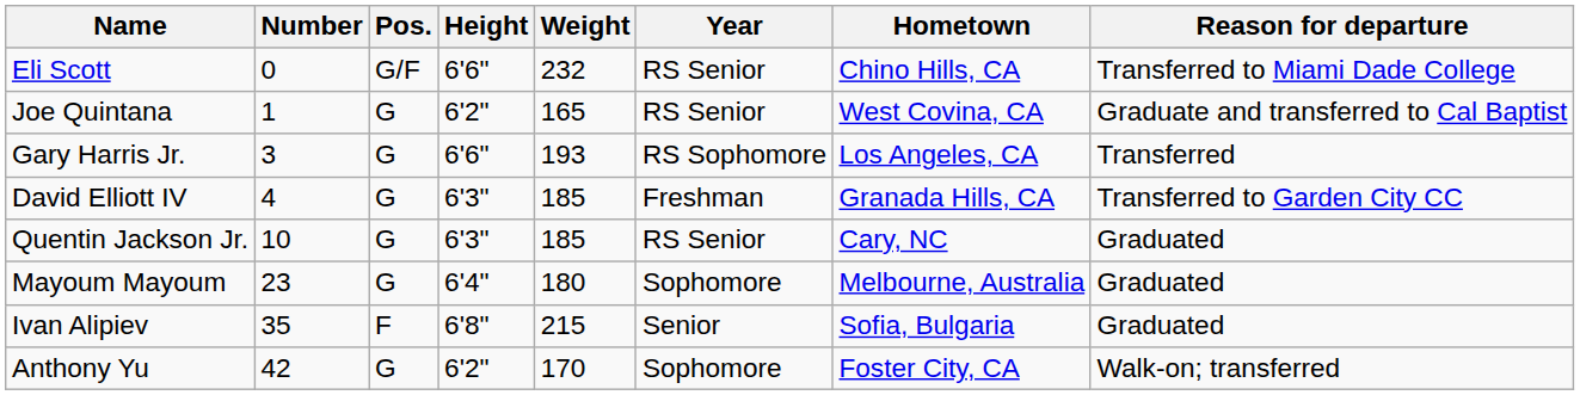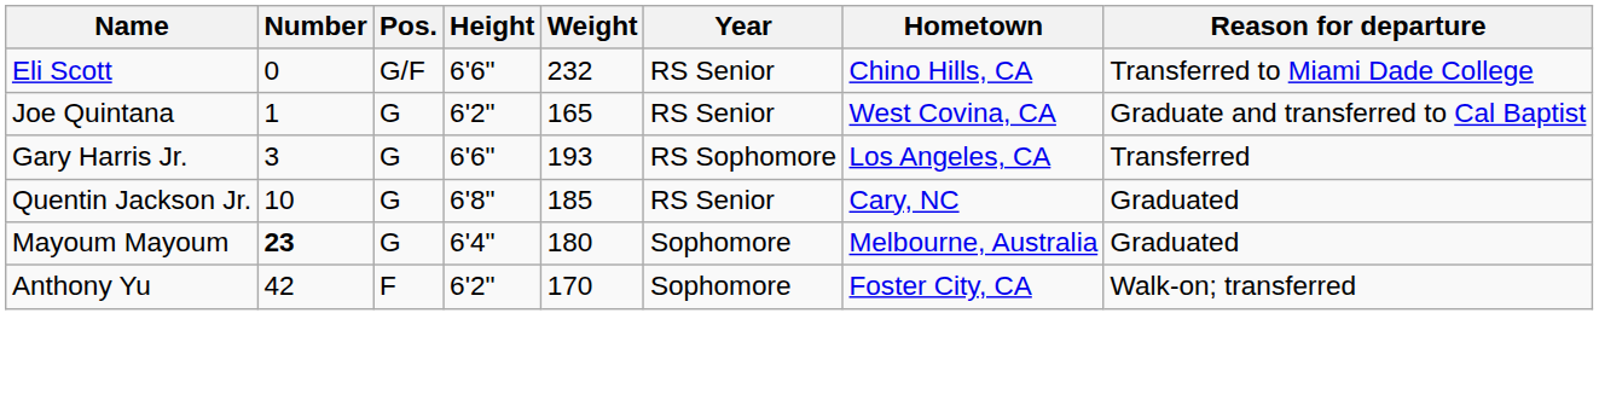- row: David Elliott IV | 4 | G | 6'3" | 185 | Freshman | Granada Hills, CA | Transferred to Garden City CC
Quentin Jackson Jr. | Height: 6'3" -> 6'8"
Mayoum Mayoum | Number: normal -> bold
- row: Ivan Alipiev | 35 | F | 6'8" | 215 | Senior | Sofia, Bulgaria | Graduated
Anthony Yu | Pos.: G -> F
